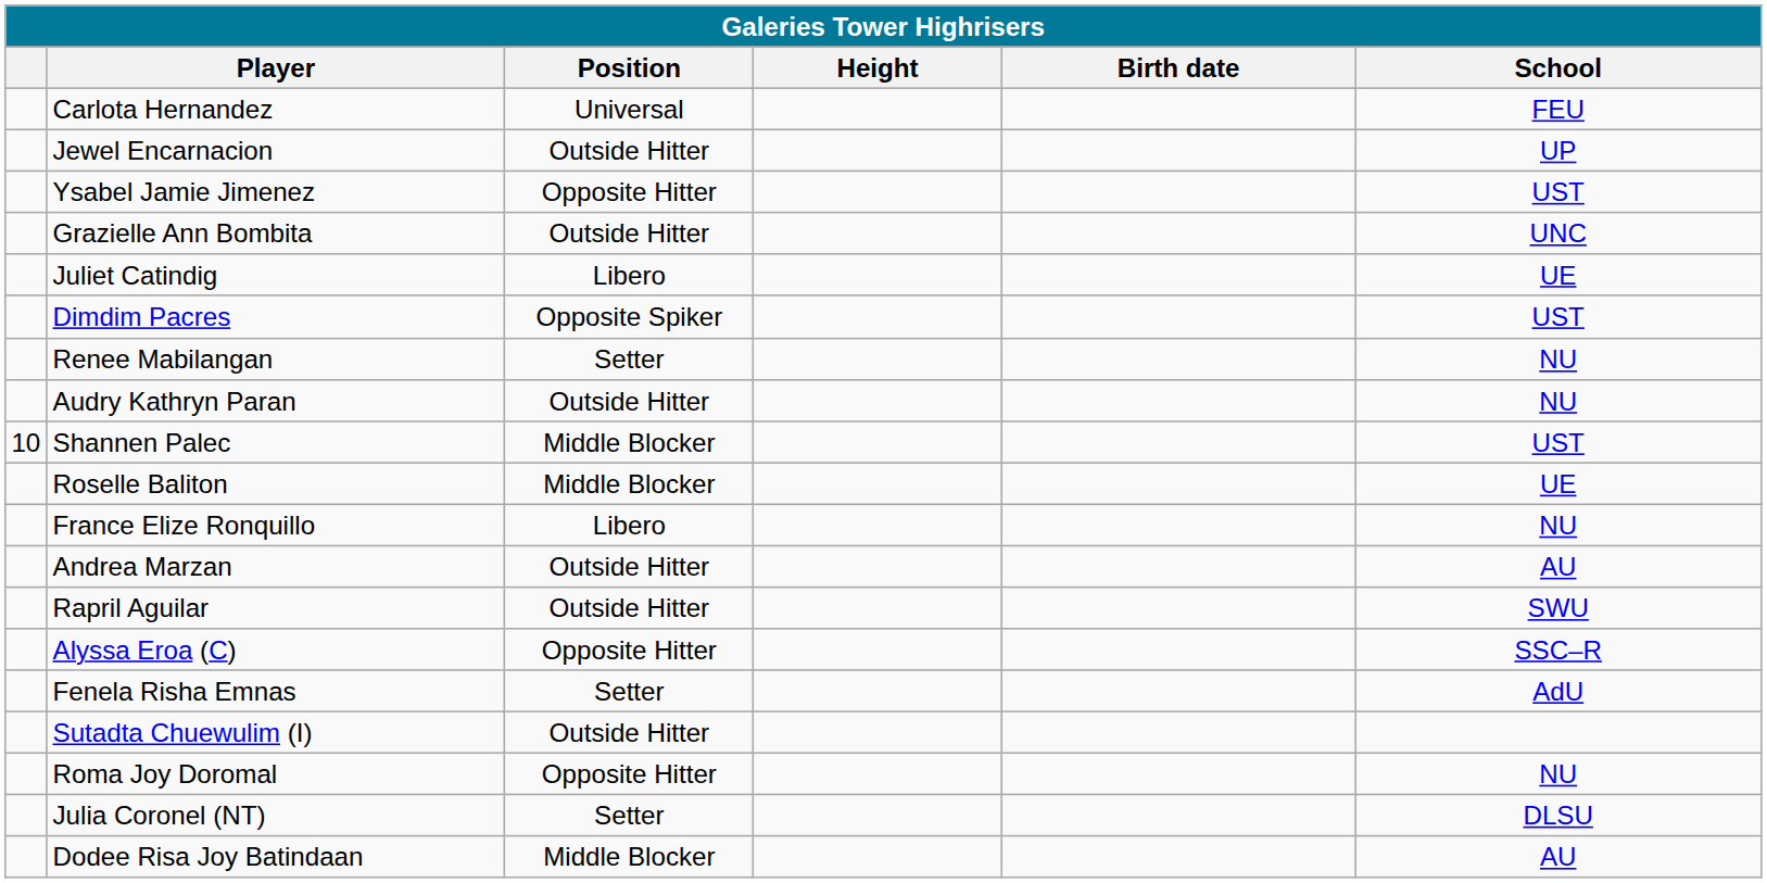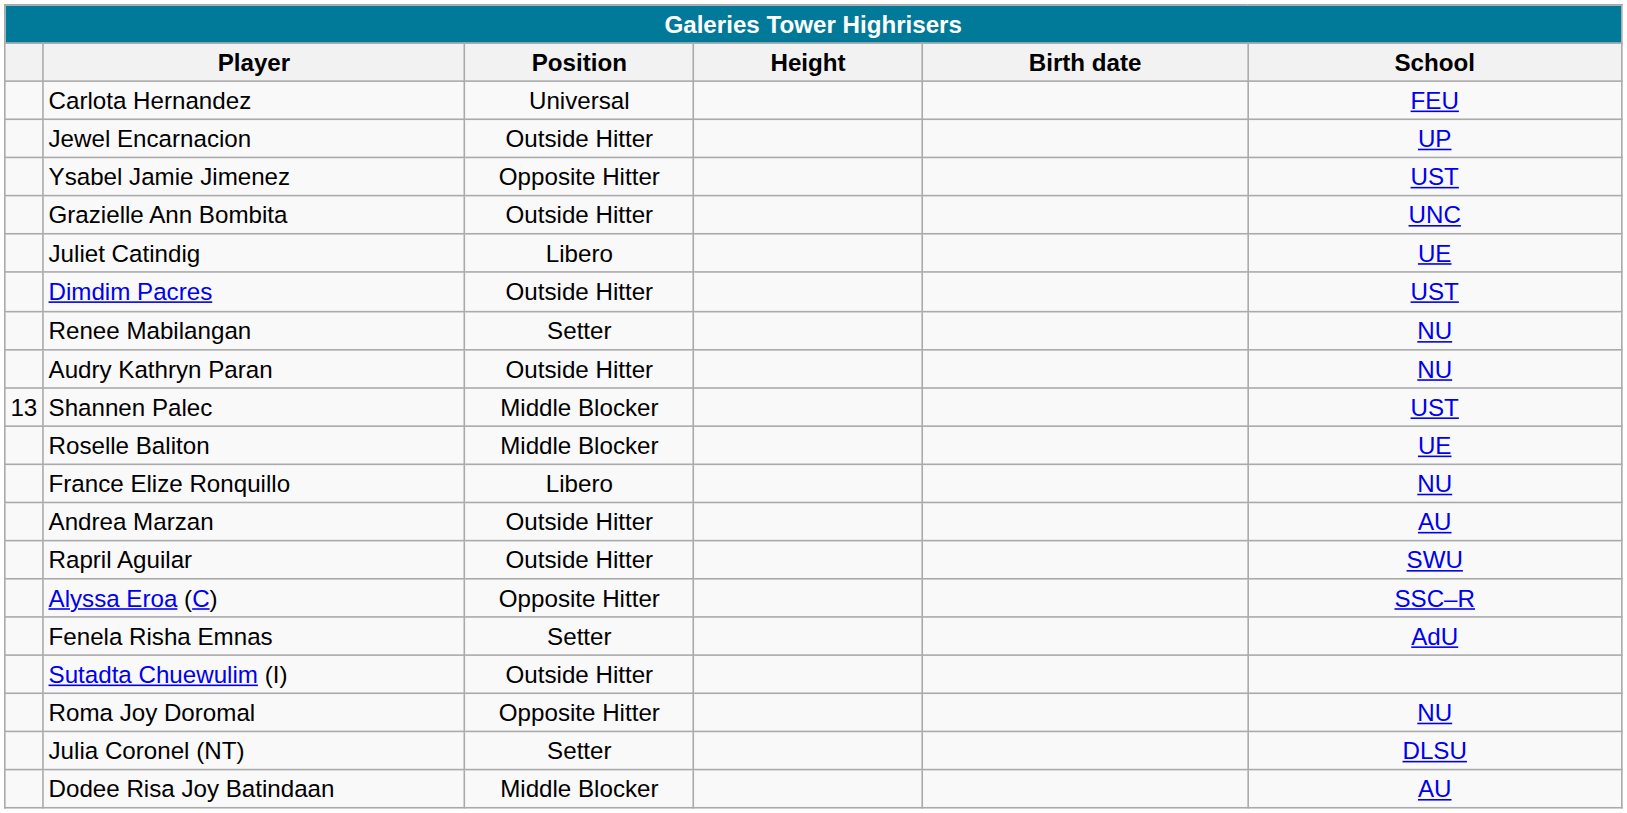Dimdim Pacres | Position: Opposite Spiker -> Outside Hitter
Shannen Palec | column 1: 10 -> 13
